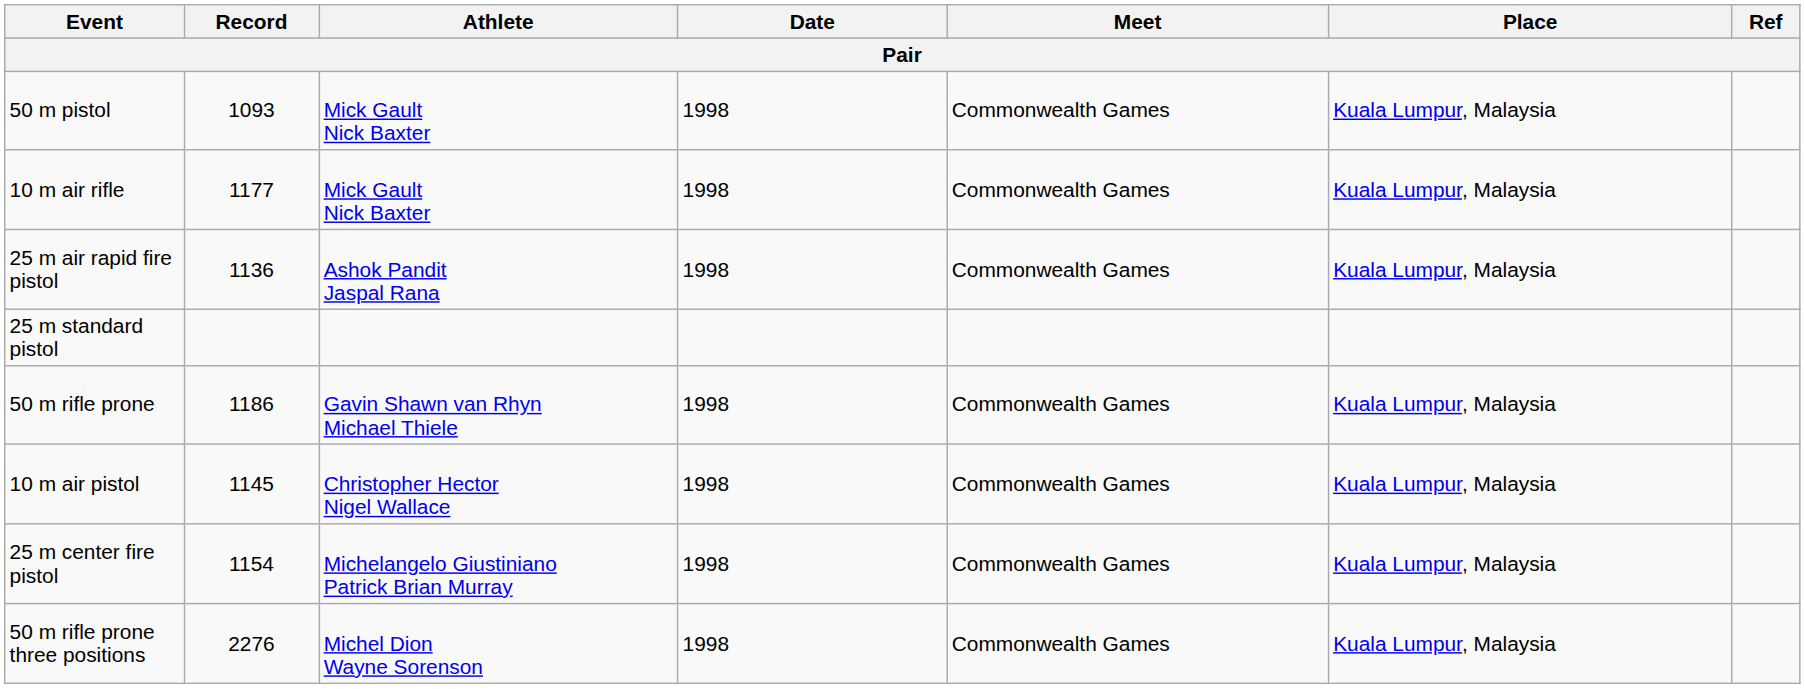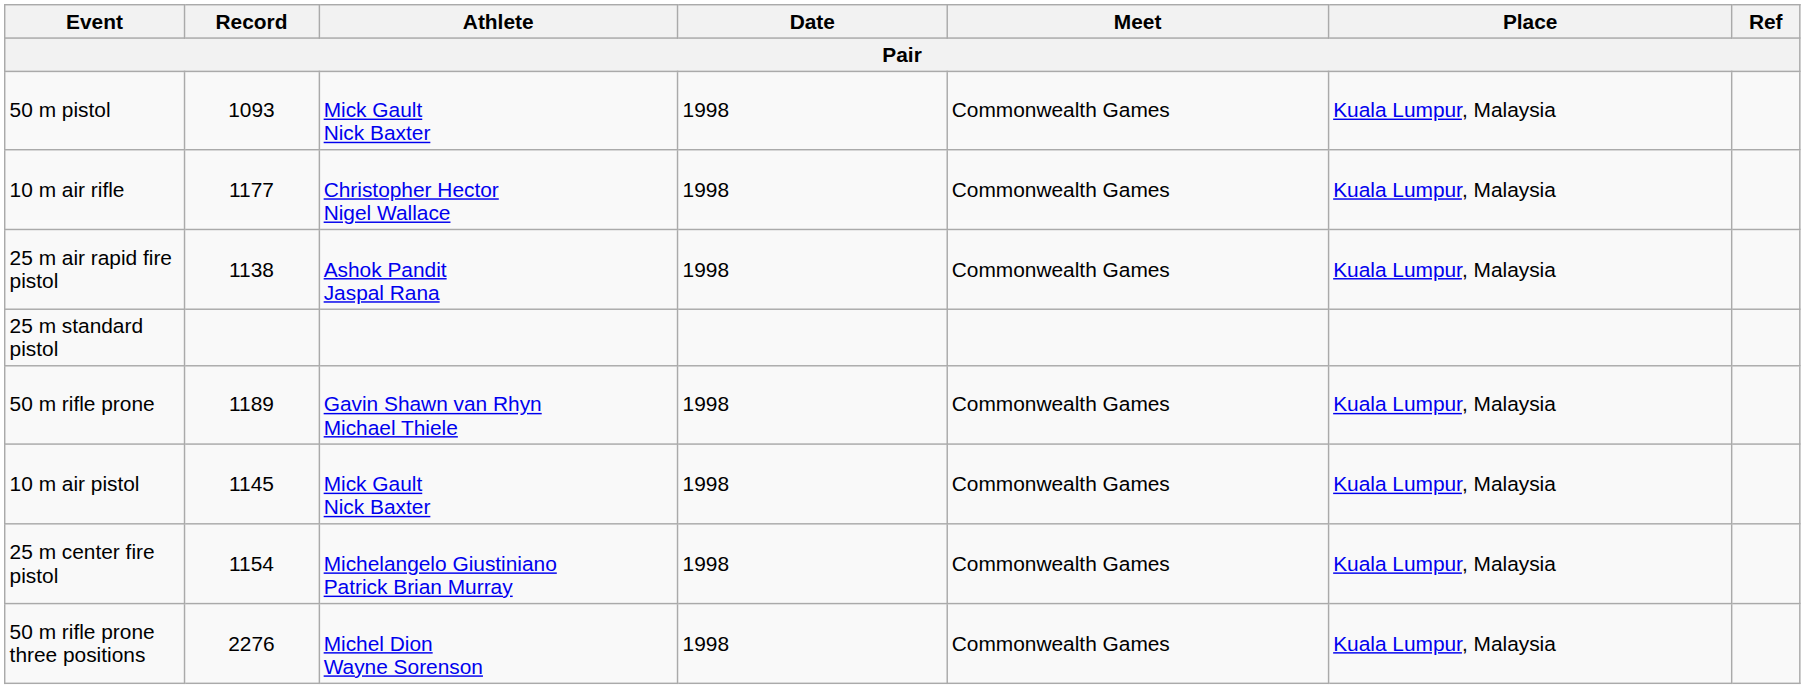10 m air rifle | Athlete: Mick Gault Nick Baxter -> Christopher Hector Nigel Wallace
25 m air rapid fire pistol | Record: 1136 -> 1138
50 m rifle prone | Record: 1186 -> 1189
10 m air pistol | Athlete: Christopher Hector Nigel Wallace -> Mick Gault Nick Baxter
